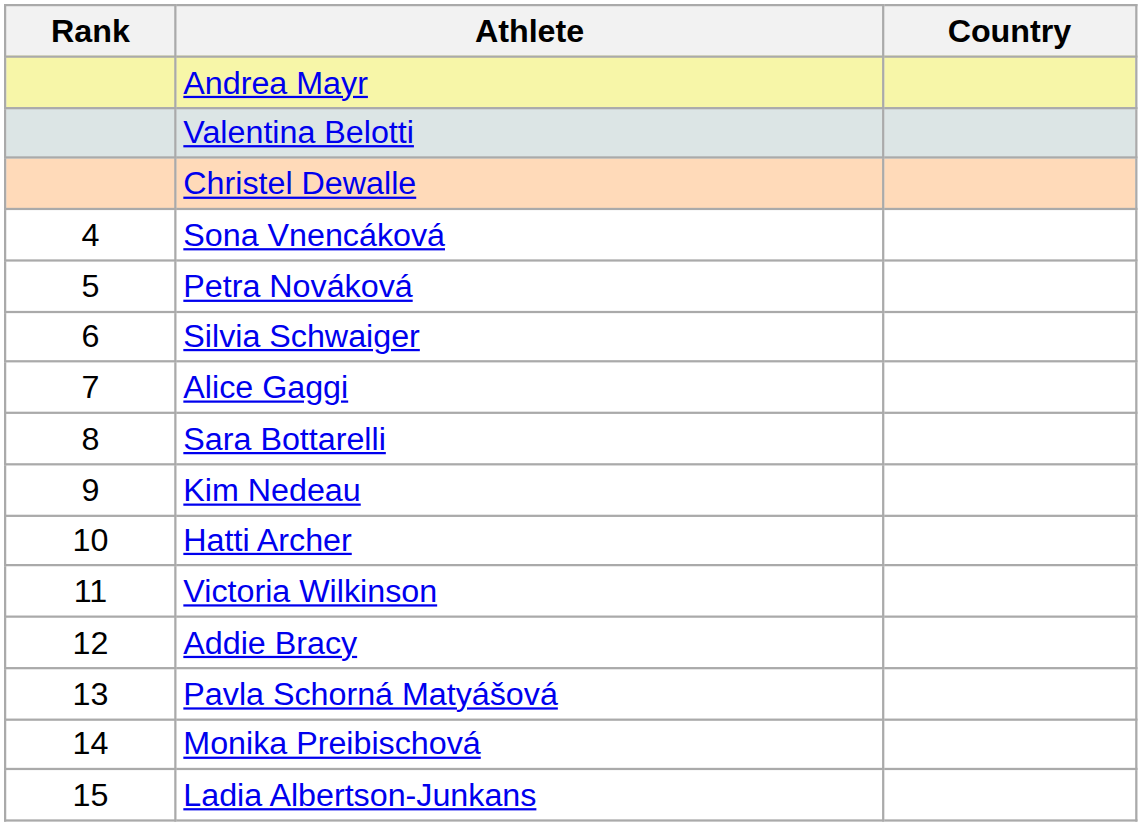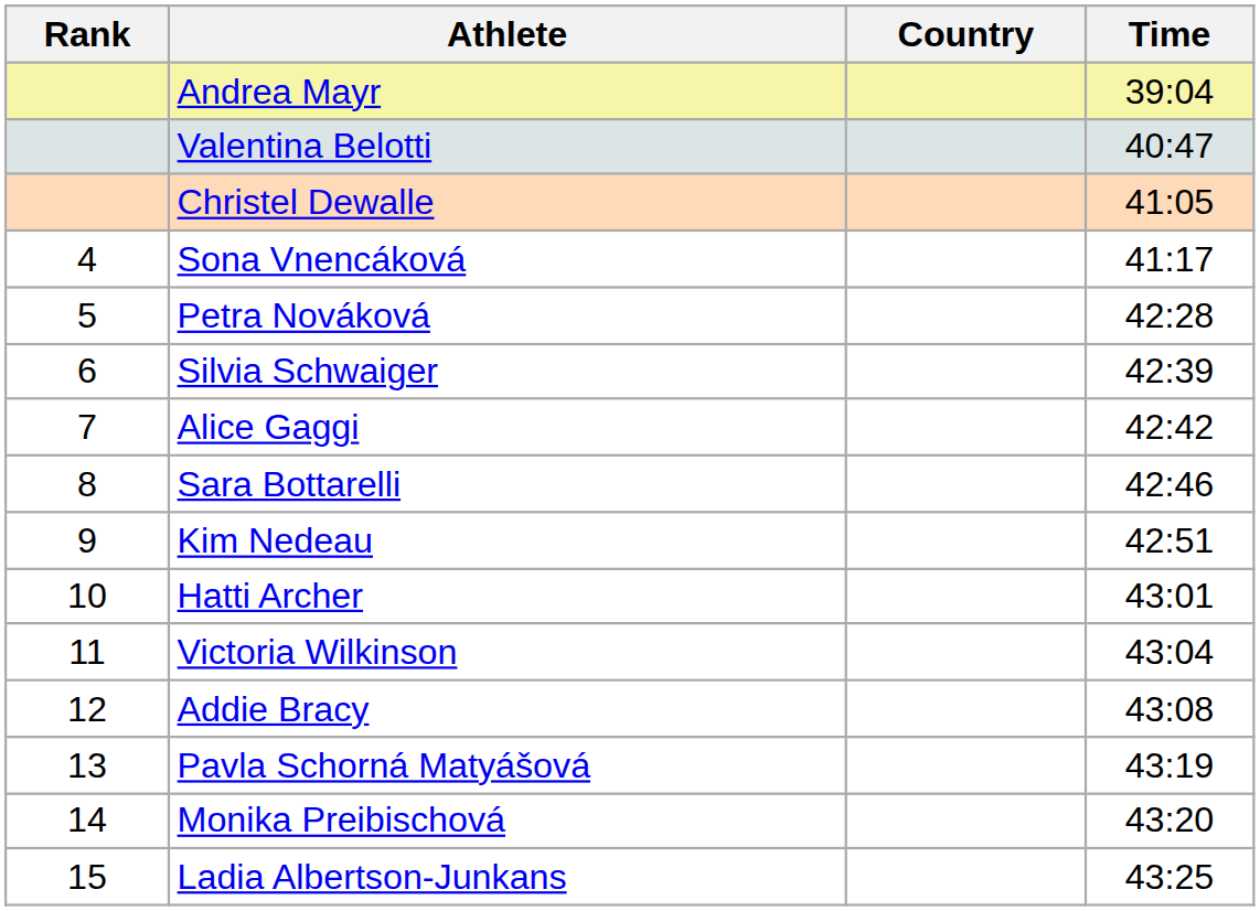+ column: Time | 39:04 | 40:47 | 41:05 | 41:17 | 42:28 | 42:39 | 42:42 | 42:46 | 42:51 | 43:01 | 43:04 | 43:08 | 43:19 | 43:20 | 43:25
